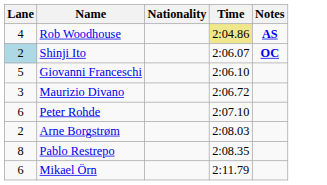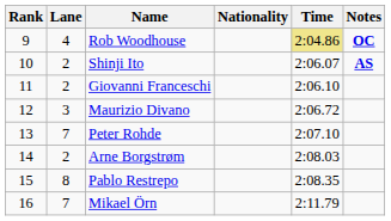+ column: Rank | 9 | 10 | 11 | 12 | 13 | 14 | 15 | 16
Rob Woodhouse | Notes: AS -> OC
Shinji Ito | Lane: lightblue background -> no background
Shinji Ito | Notes: OC -> AS
Giovanni Franceschi | Lane: 5 -> 2
Peter Rohde | Lane: 6 -> 7
Mikael Örn | Lane: 6 -> 7
